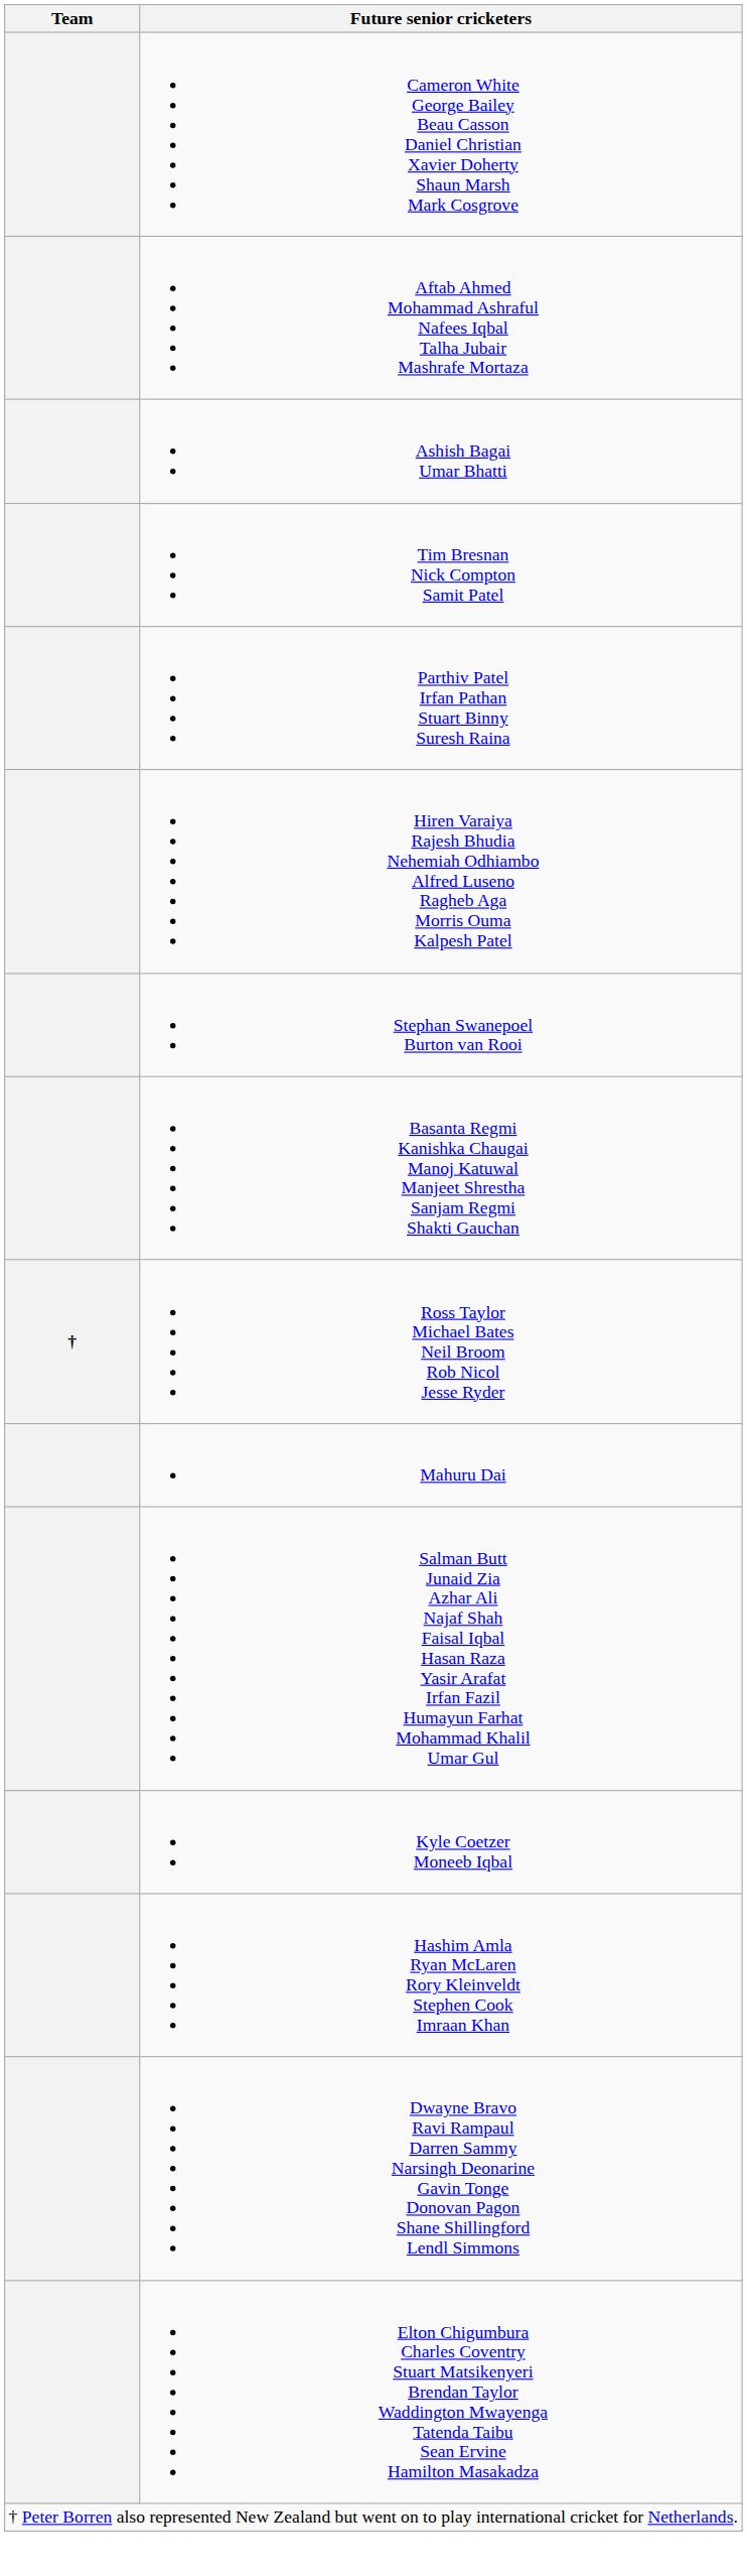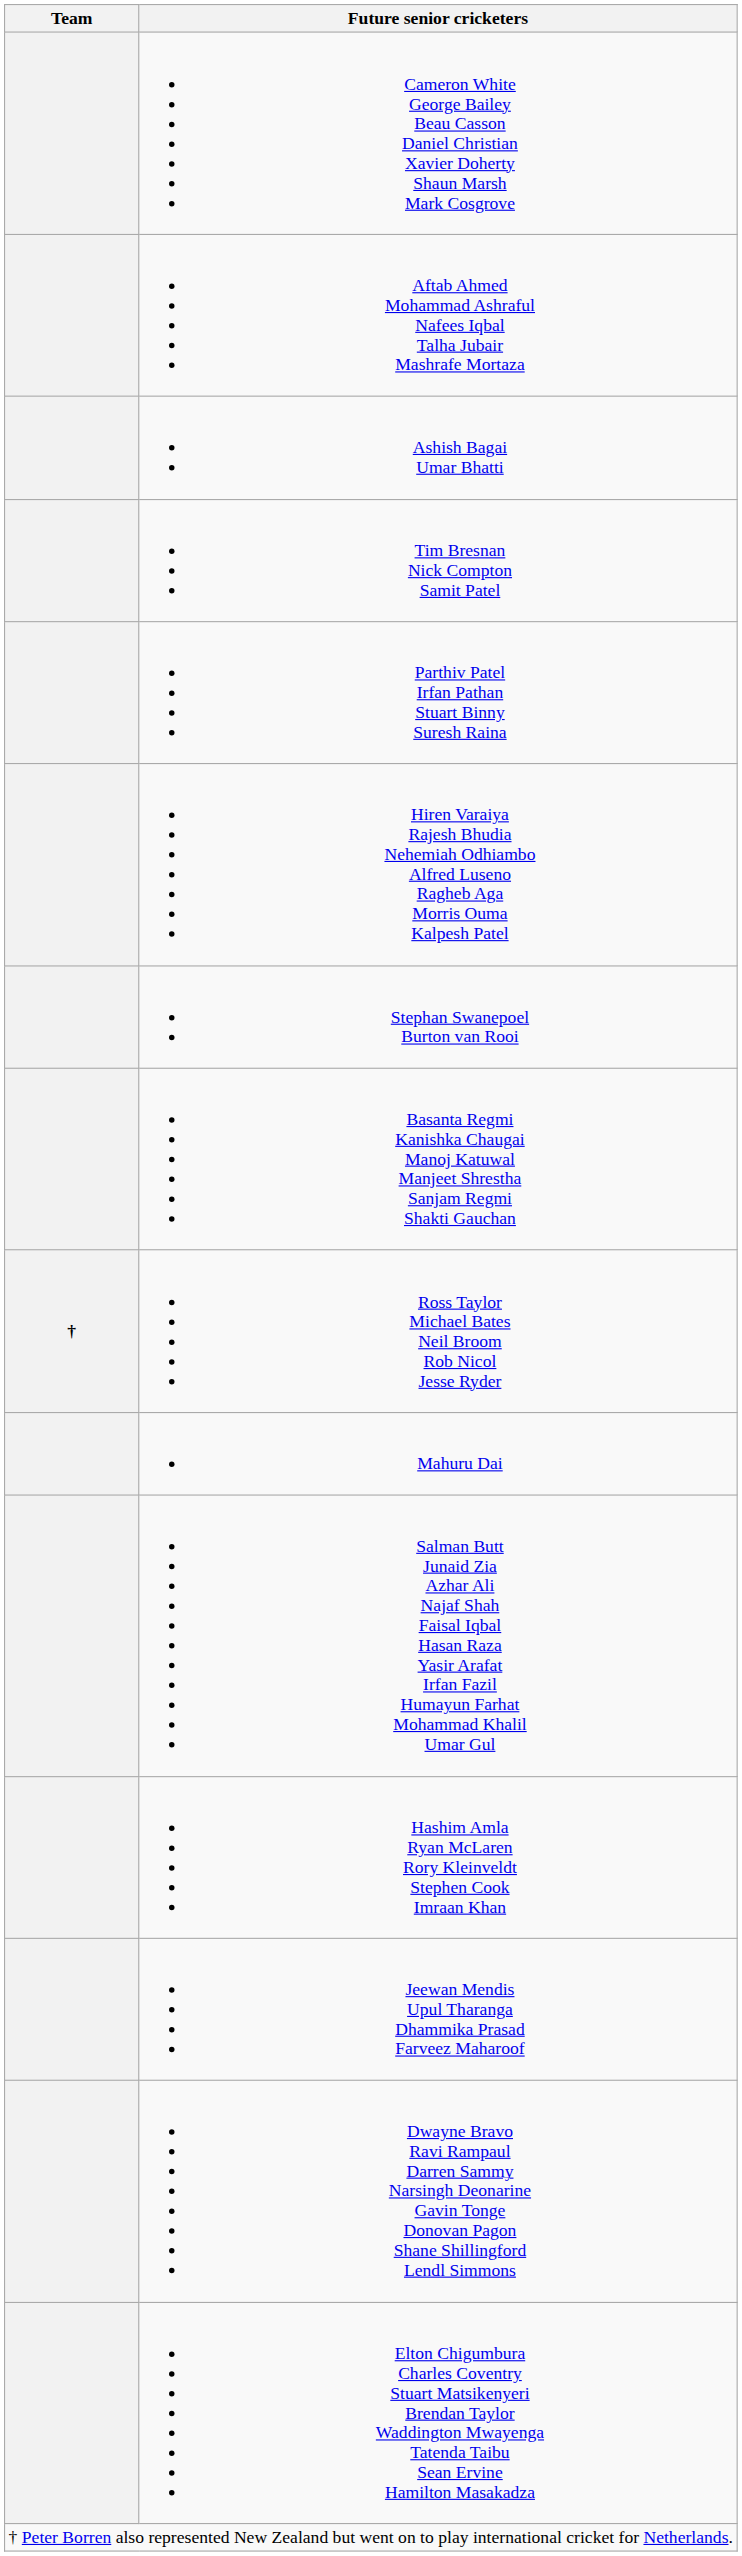- row: Kyle Coetzer Moneeb Iqbal
+ row: Jeewan Mendis Upul Tharanga Dhammika Prasad Farveez Maharoof
